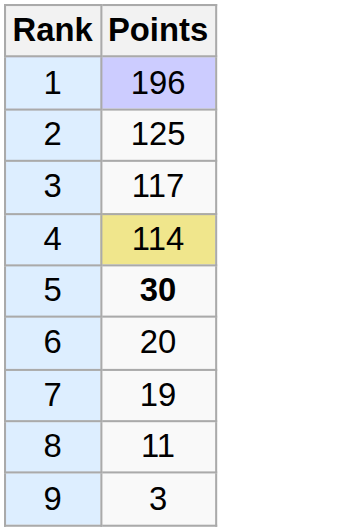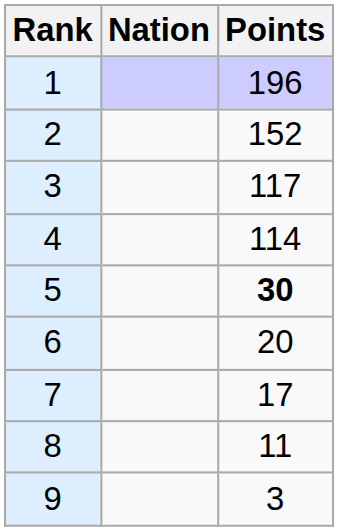+ column: Nation
2 | Points: 125 -> 152
4 | Points: khaki background -> no background
7 | Points: 19 -> 17
